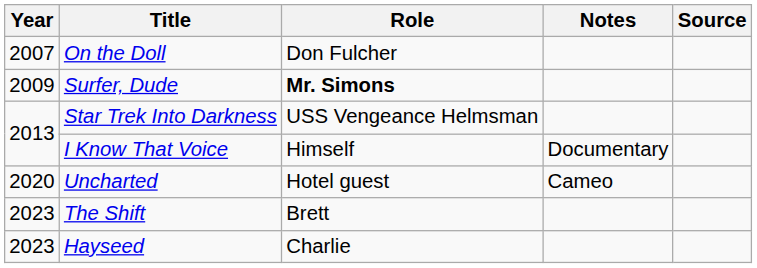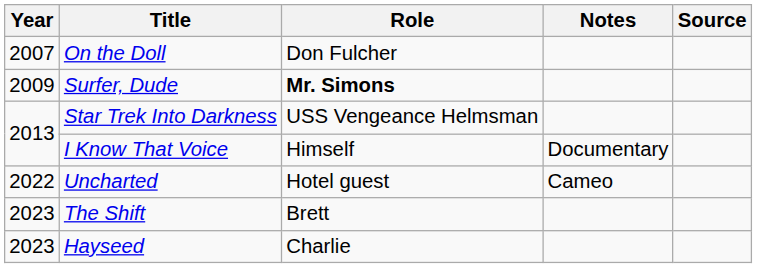Uncharted | Year: 2020 -> 2022
